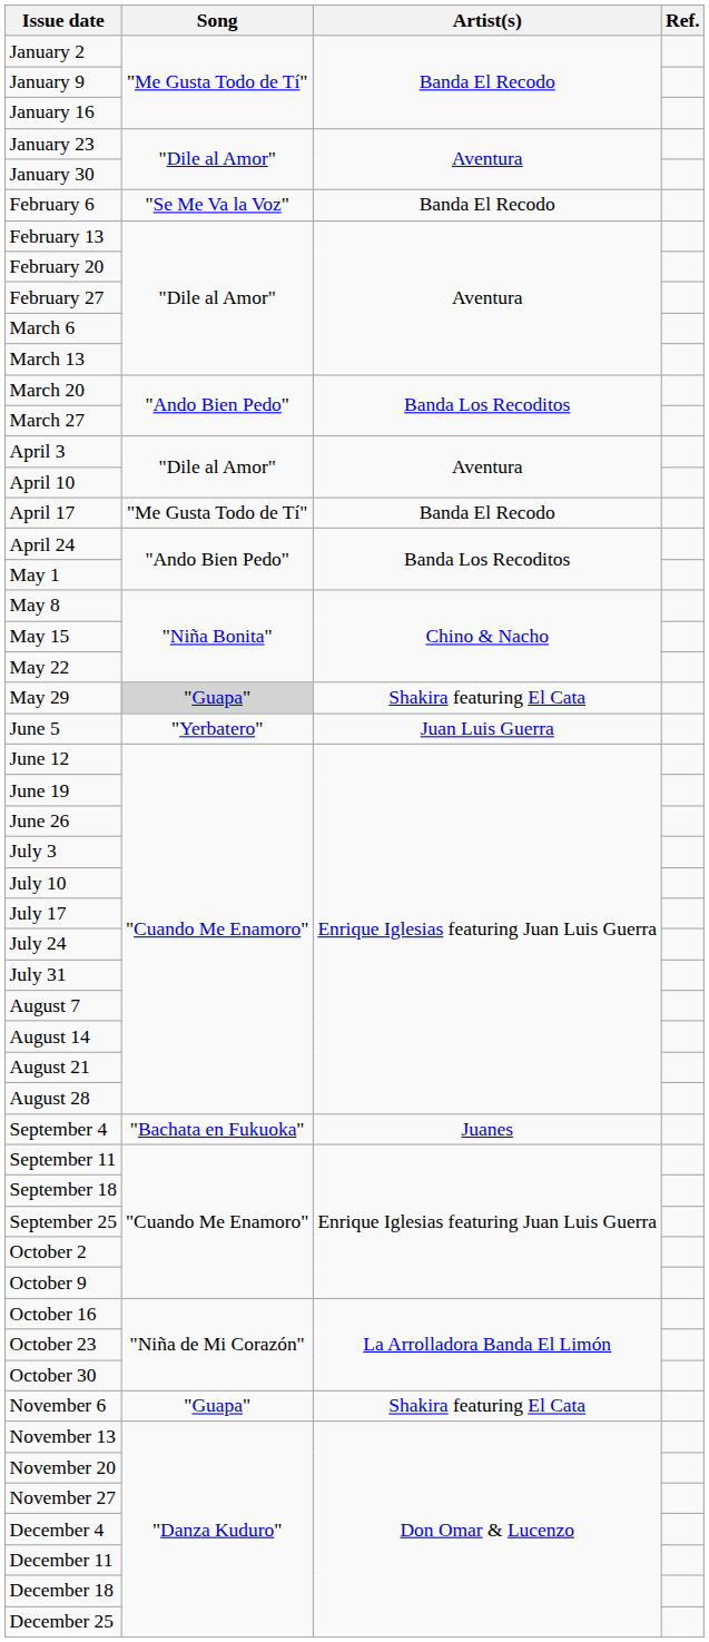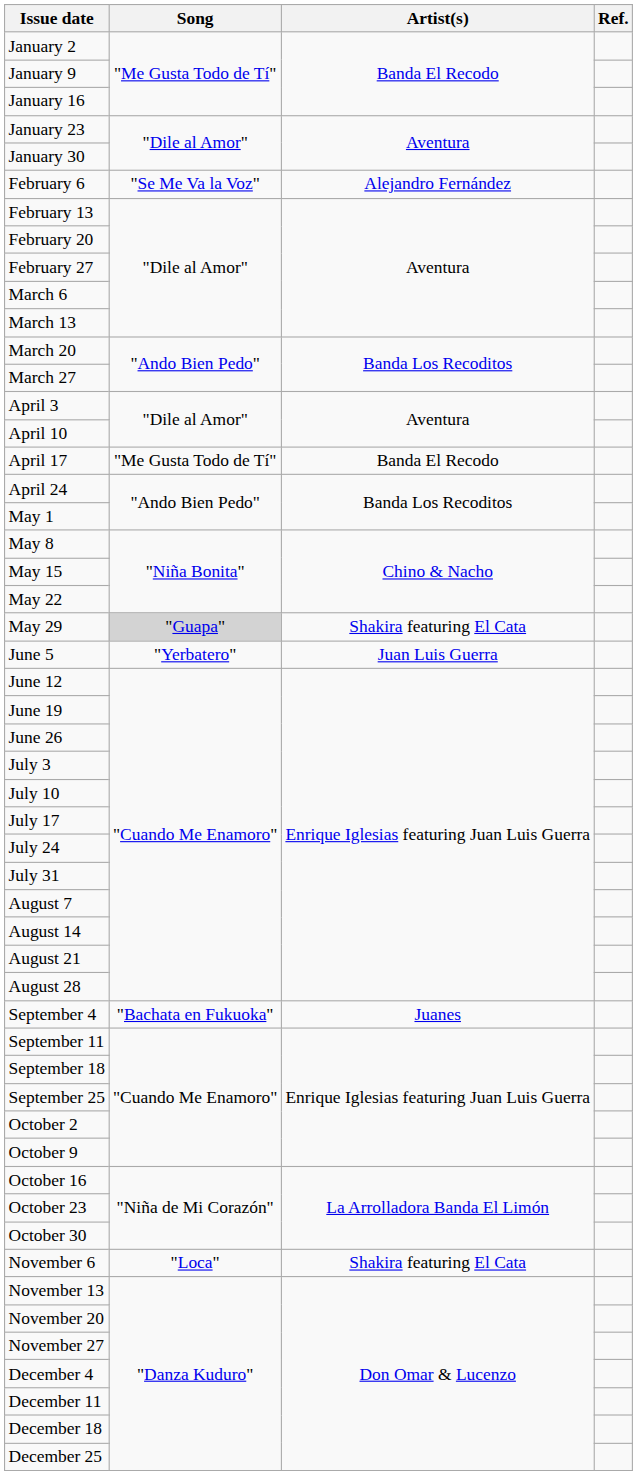February 6 | Artist(s): Banda El Recodo -> Alejandro Fernández
November 6 | Song: "Guapa" -> "Loca"
